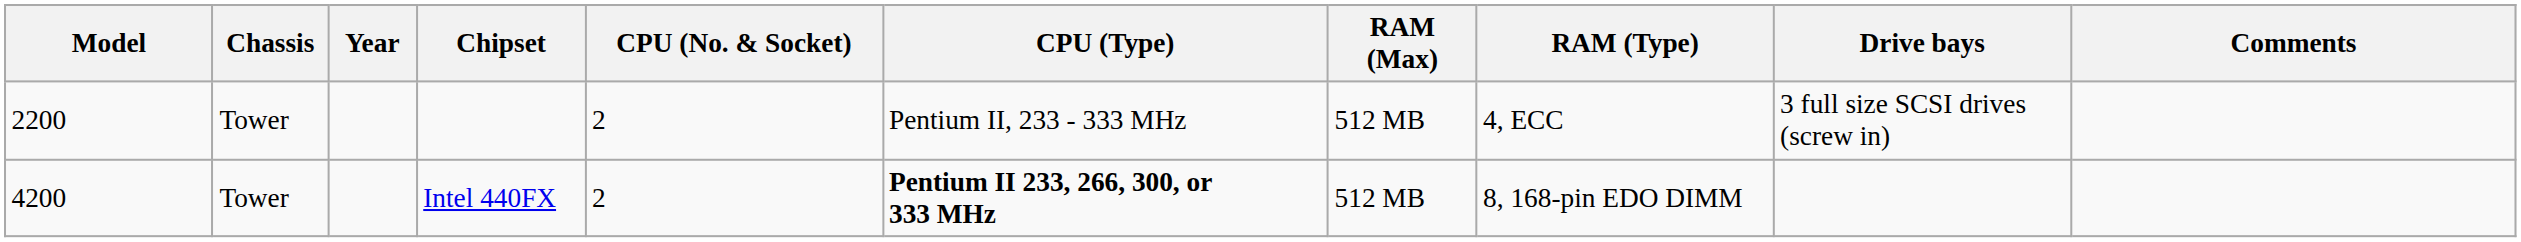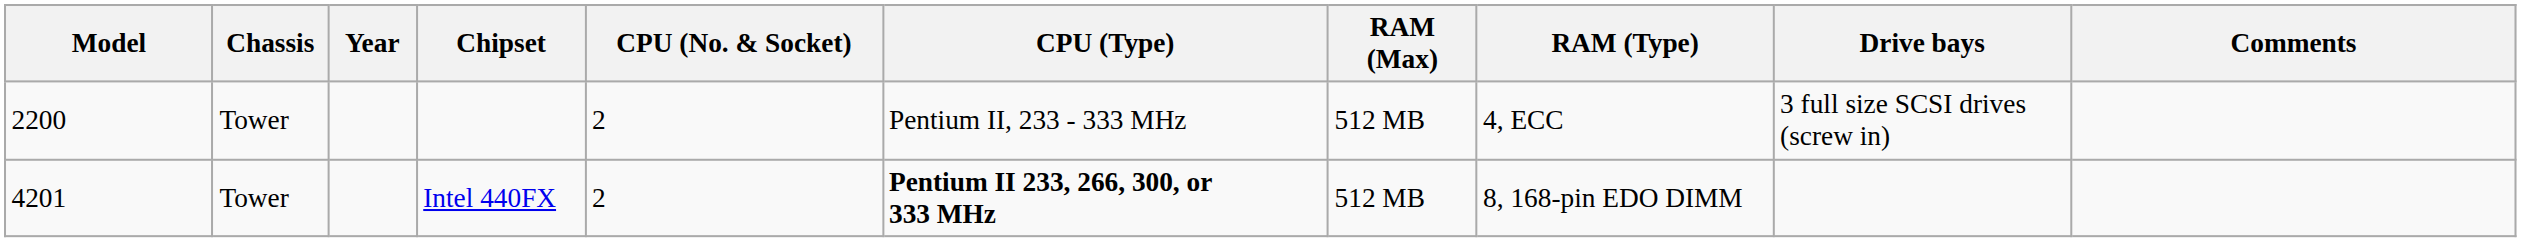Intel 440FX | Model: 4200 -> 4201
